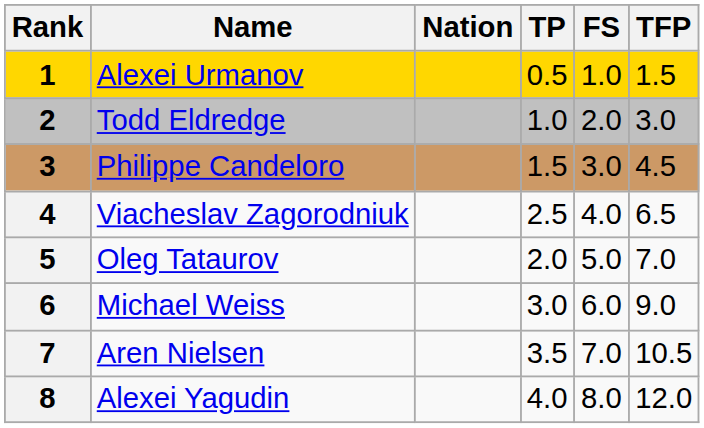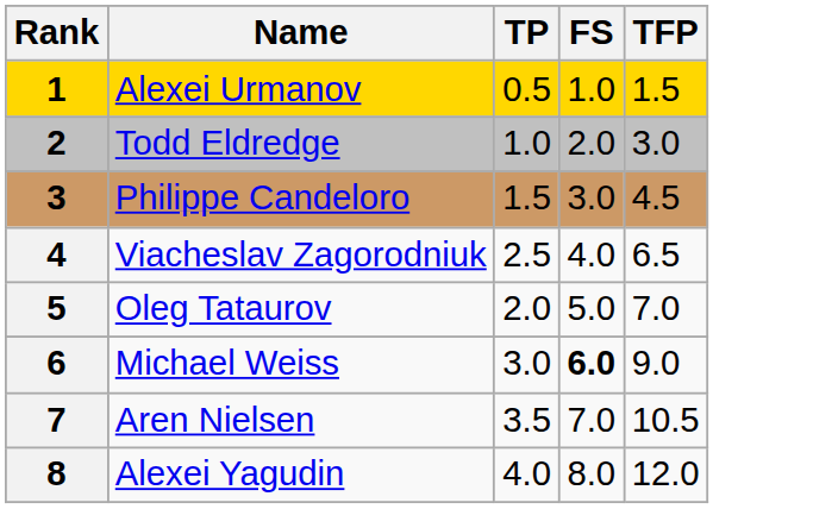- column: Nation
Michael Weiss | FS: normal -> bold
